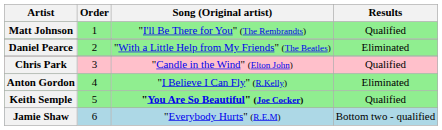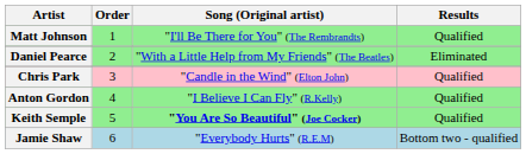Anton Gordon | Results: Eliminated -> Qualified
